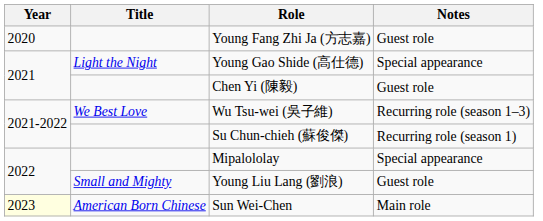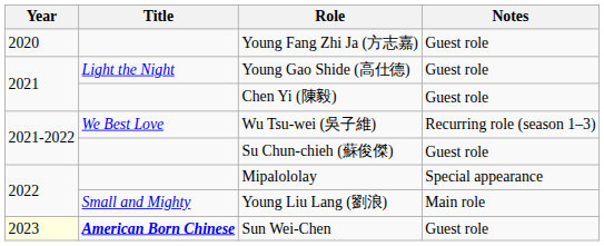Young Gao Shide (高仕德) | Notes: Special appearance -> Guest role
Su Chun-chieh (蘇俊傑) | Notes: Recurring role (season 1) -> Guest role
Young Liu Lang (劉浪) | Notes: Guest role -> Main role
Sun Wei-Chen | Title: normal -> bold
Sun Wei-Chen | Notes: Main role -> Guest role
